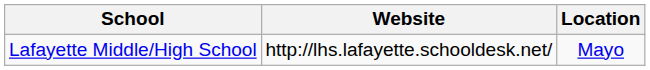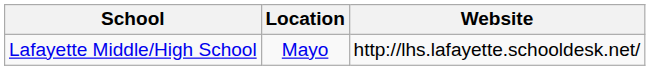columns swapped: Location <-> Website
